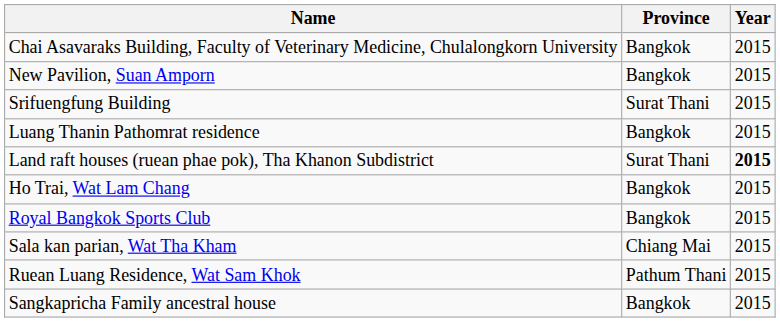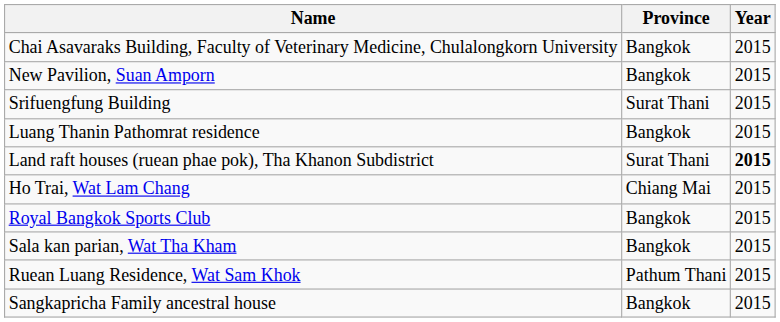Ho Trai, Wat Lam Chang | Province: Bangkok -> Chiang Mai
Sala kan parian, Wat Tha Kham | Province: Chiang Mai -> Bangkok
